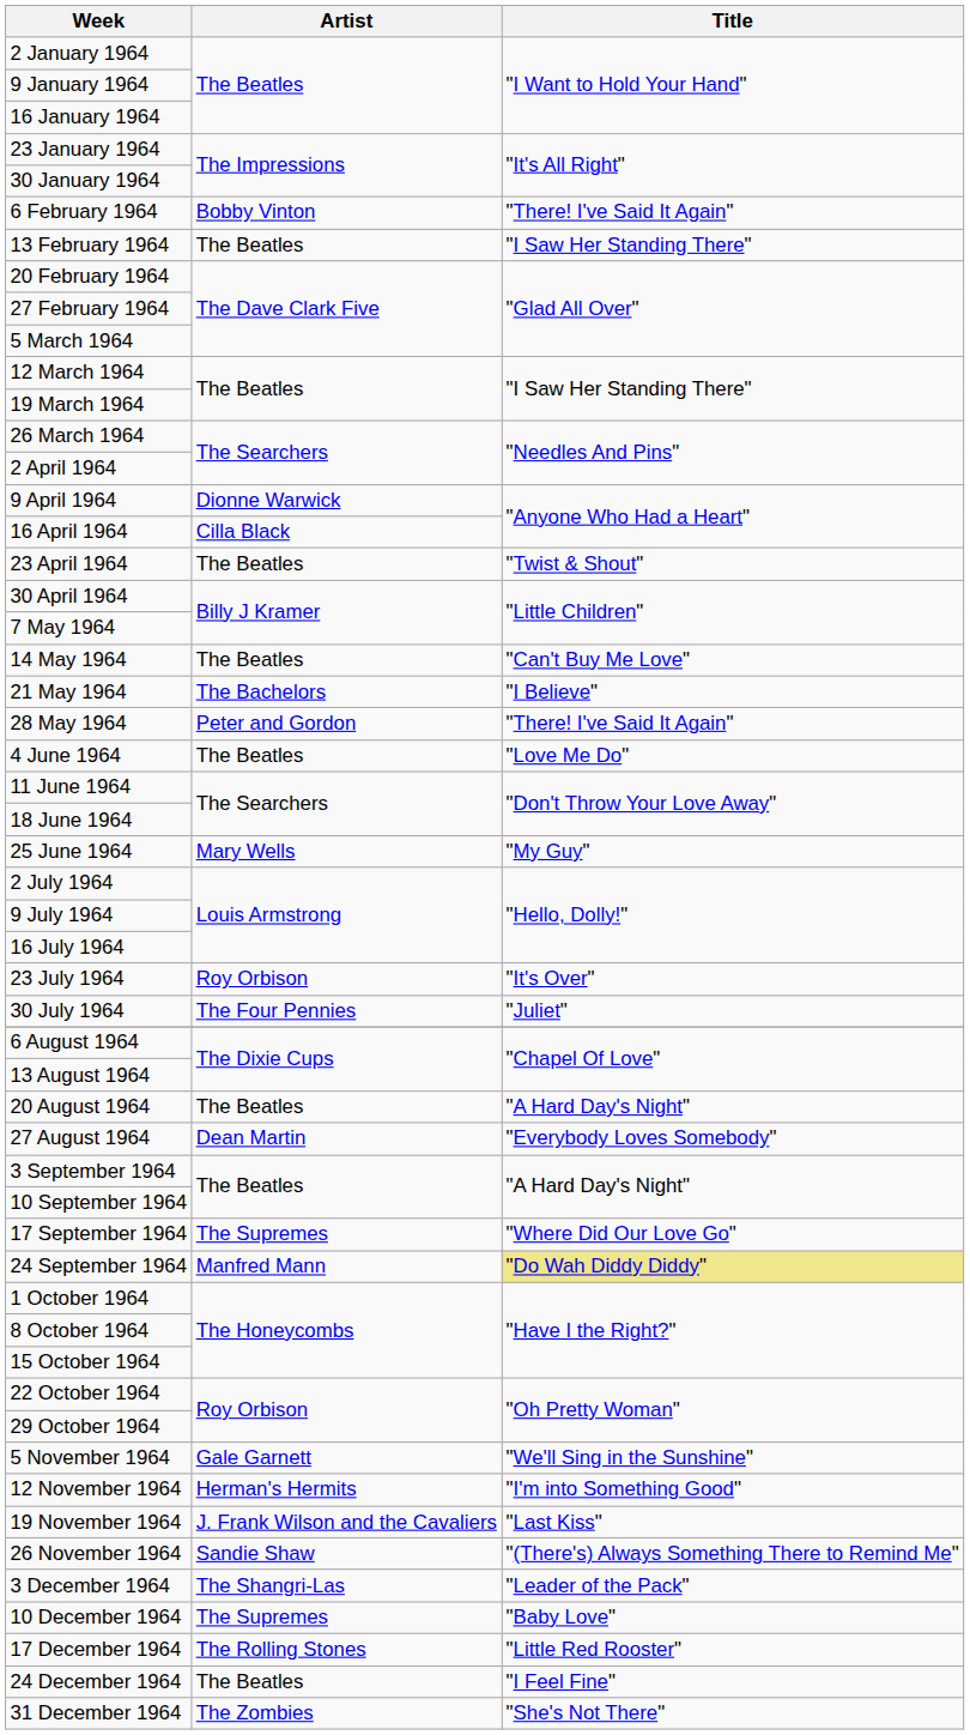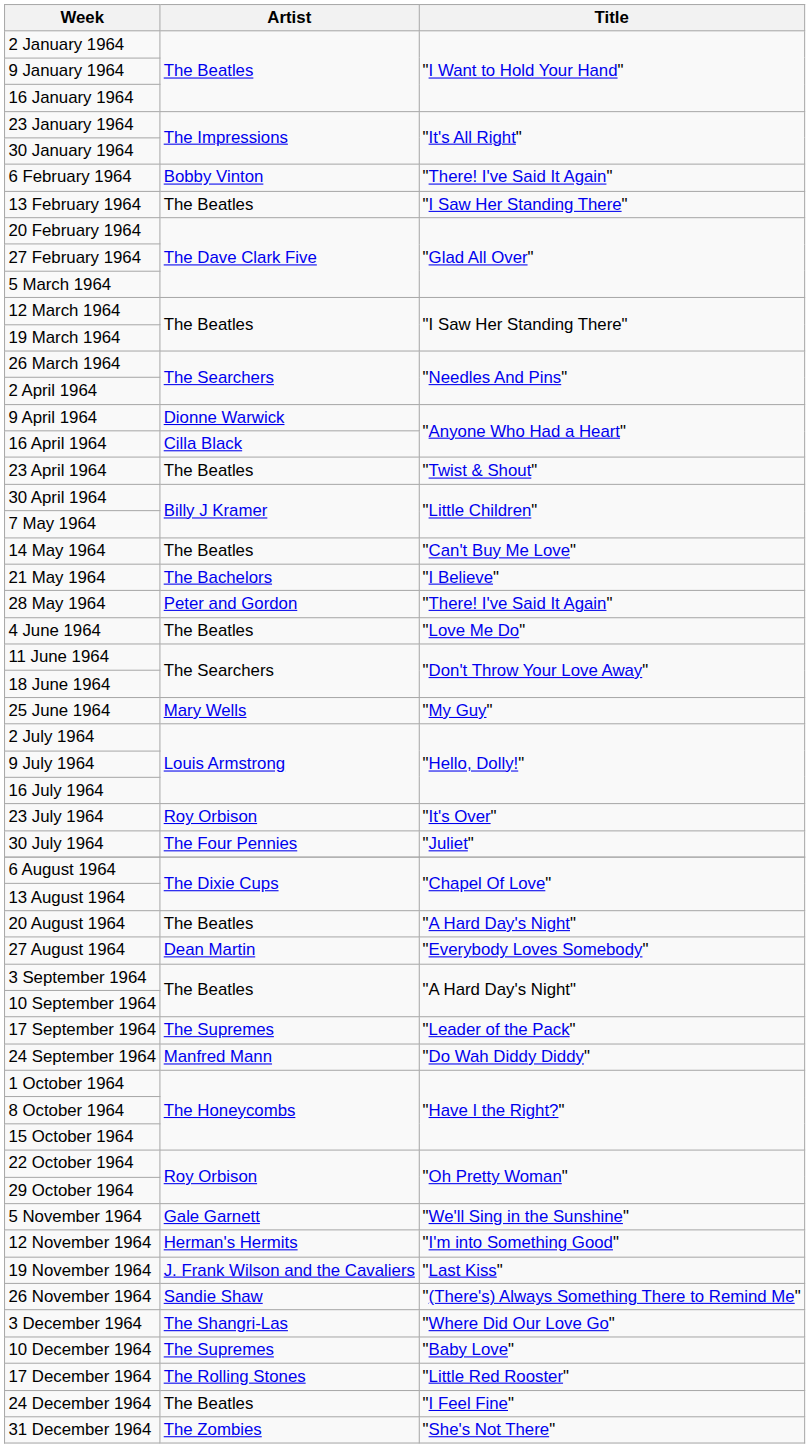17 September 1964 | Title: "Where Did Our Love Go" -> "Leader of the Pack"
24 September 1964 | Title: khaki background -> no background
3 December 1964 | Title: "Leader of the Pack" -> "Where Did Our Love Go"
